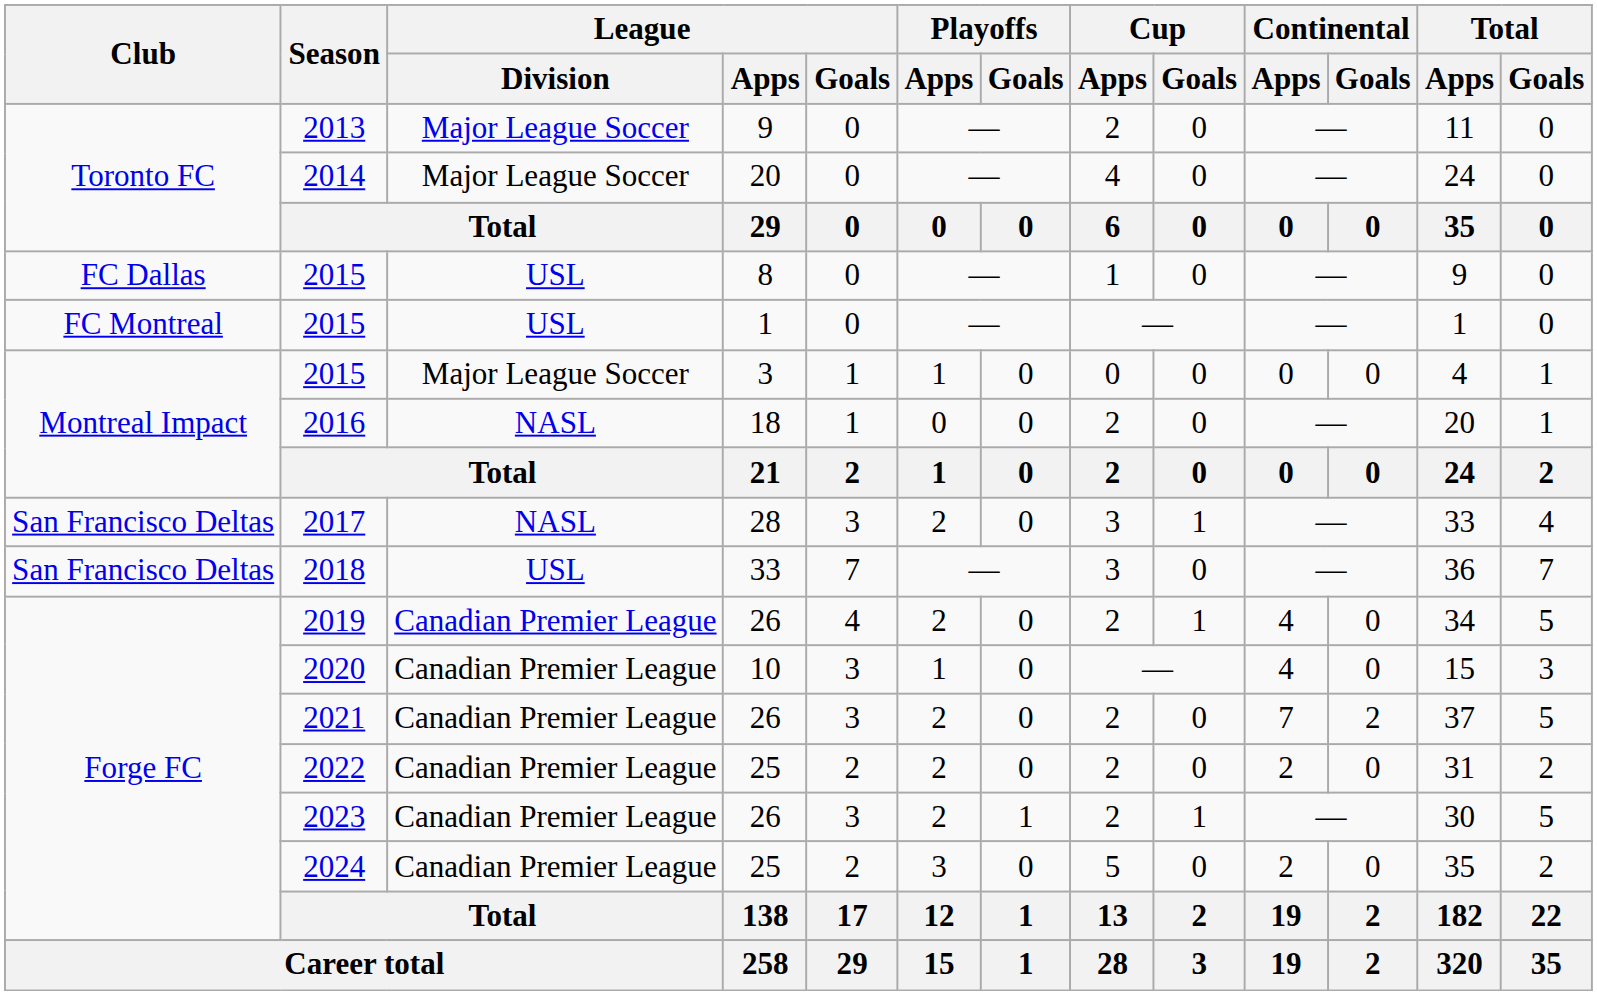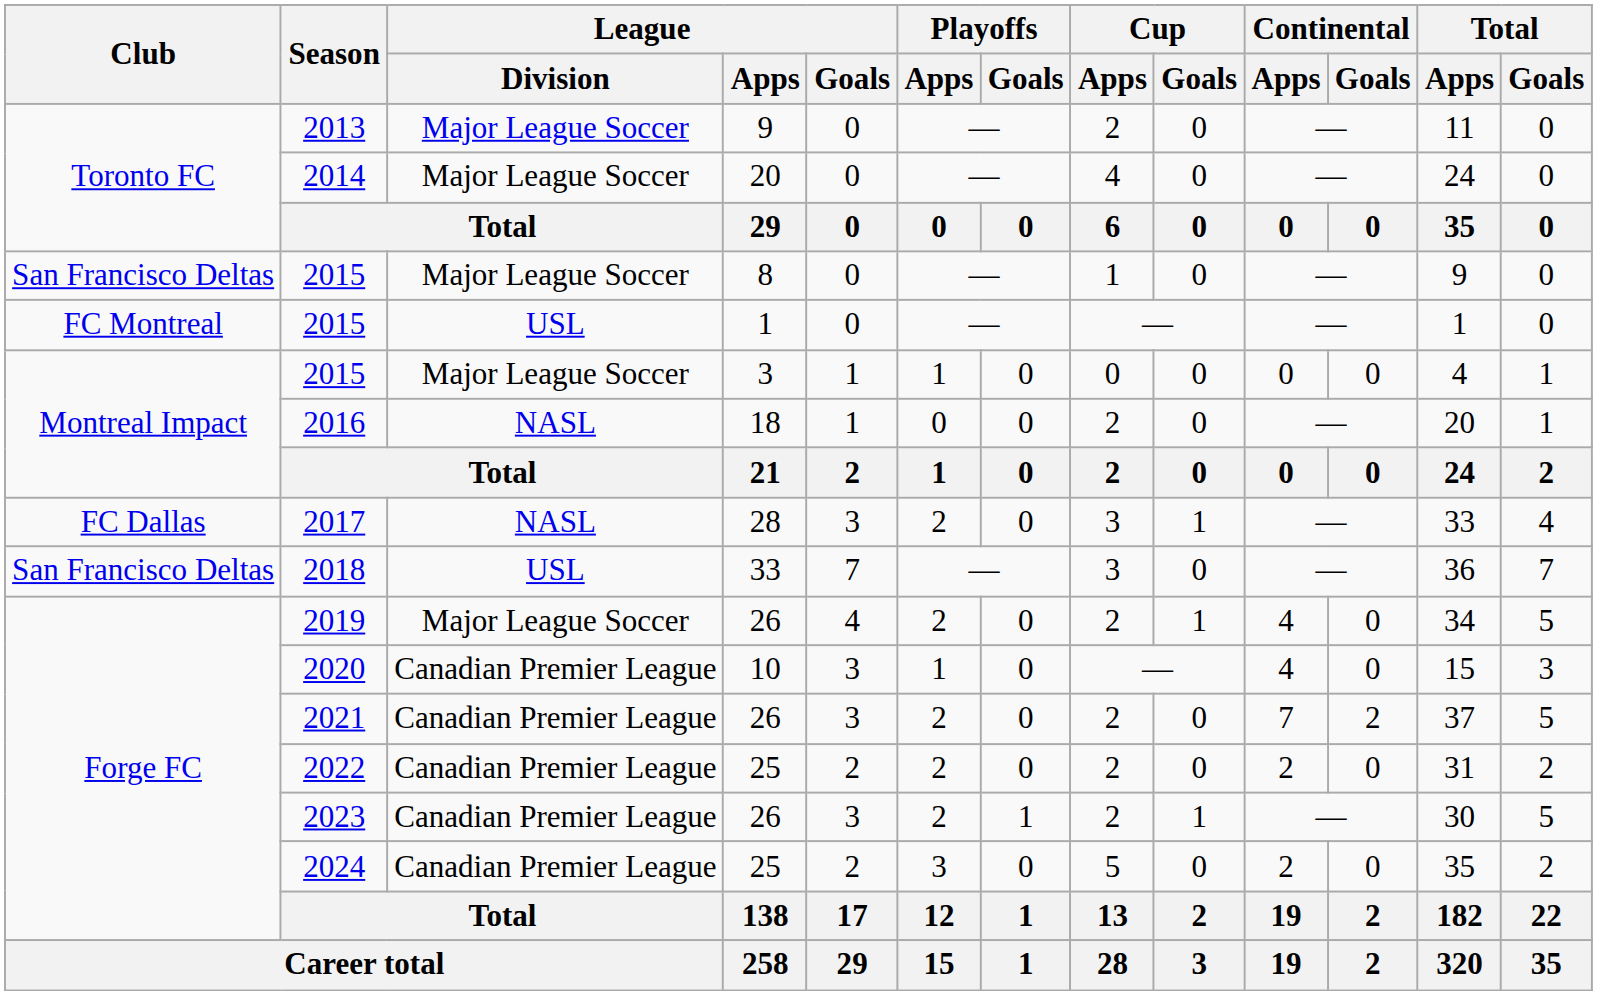2015 / 8 | Club: FC Dallas -> San Francisco Deltas
2015 / 8 | League / Division: USL -> Major League Soccer
2017 | Club: San Francisco Deltas -> FC Dallas
2019 | League / Division: Canadian Premier League -> Major League Soccer
